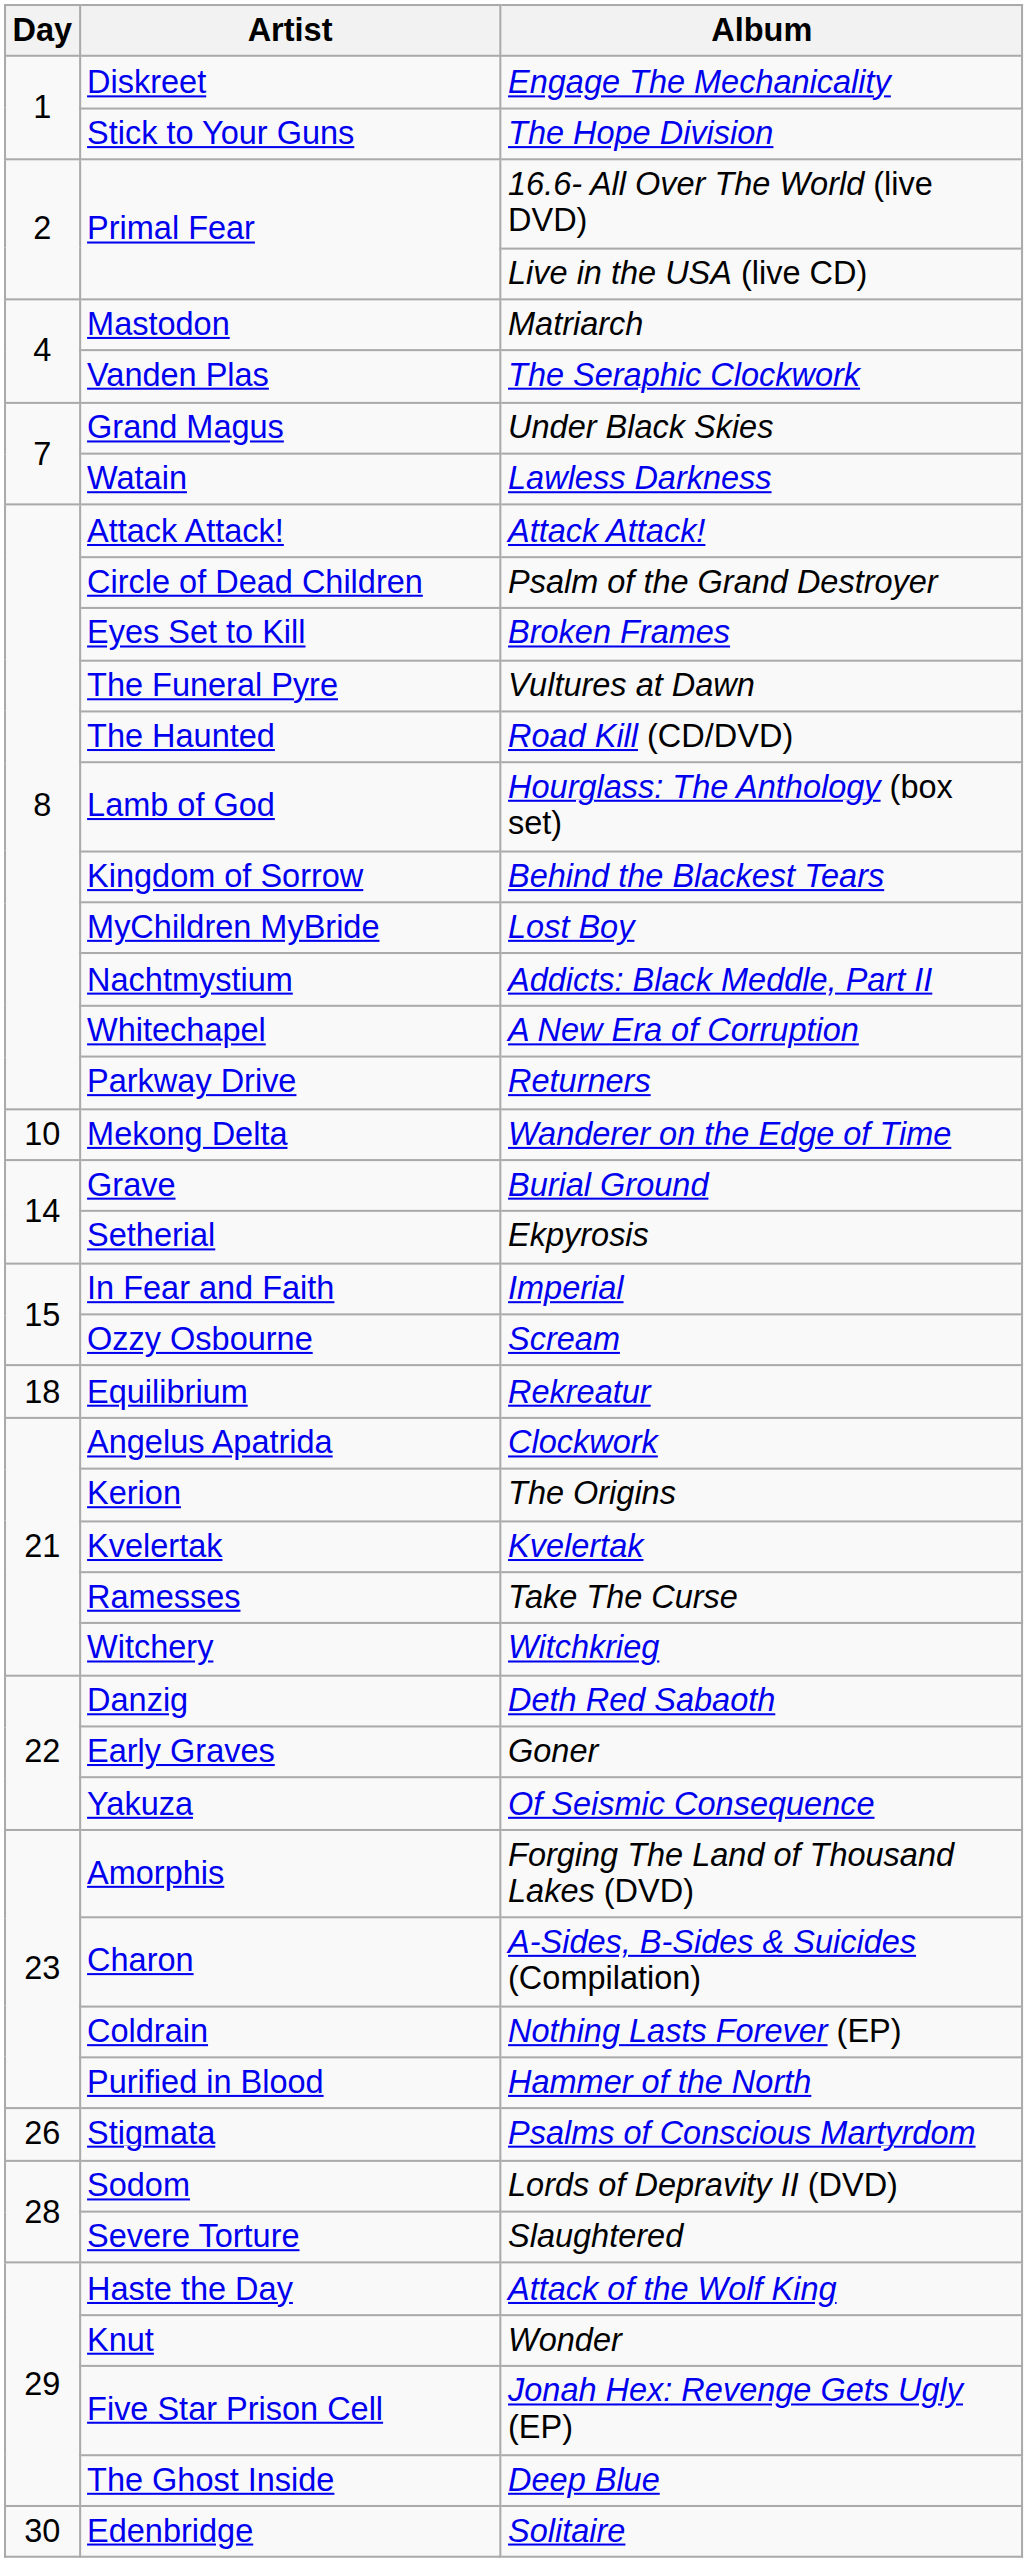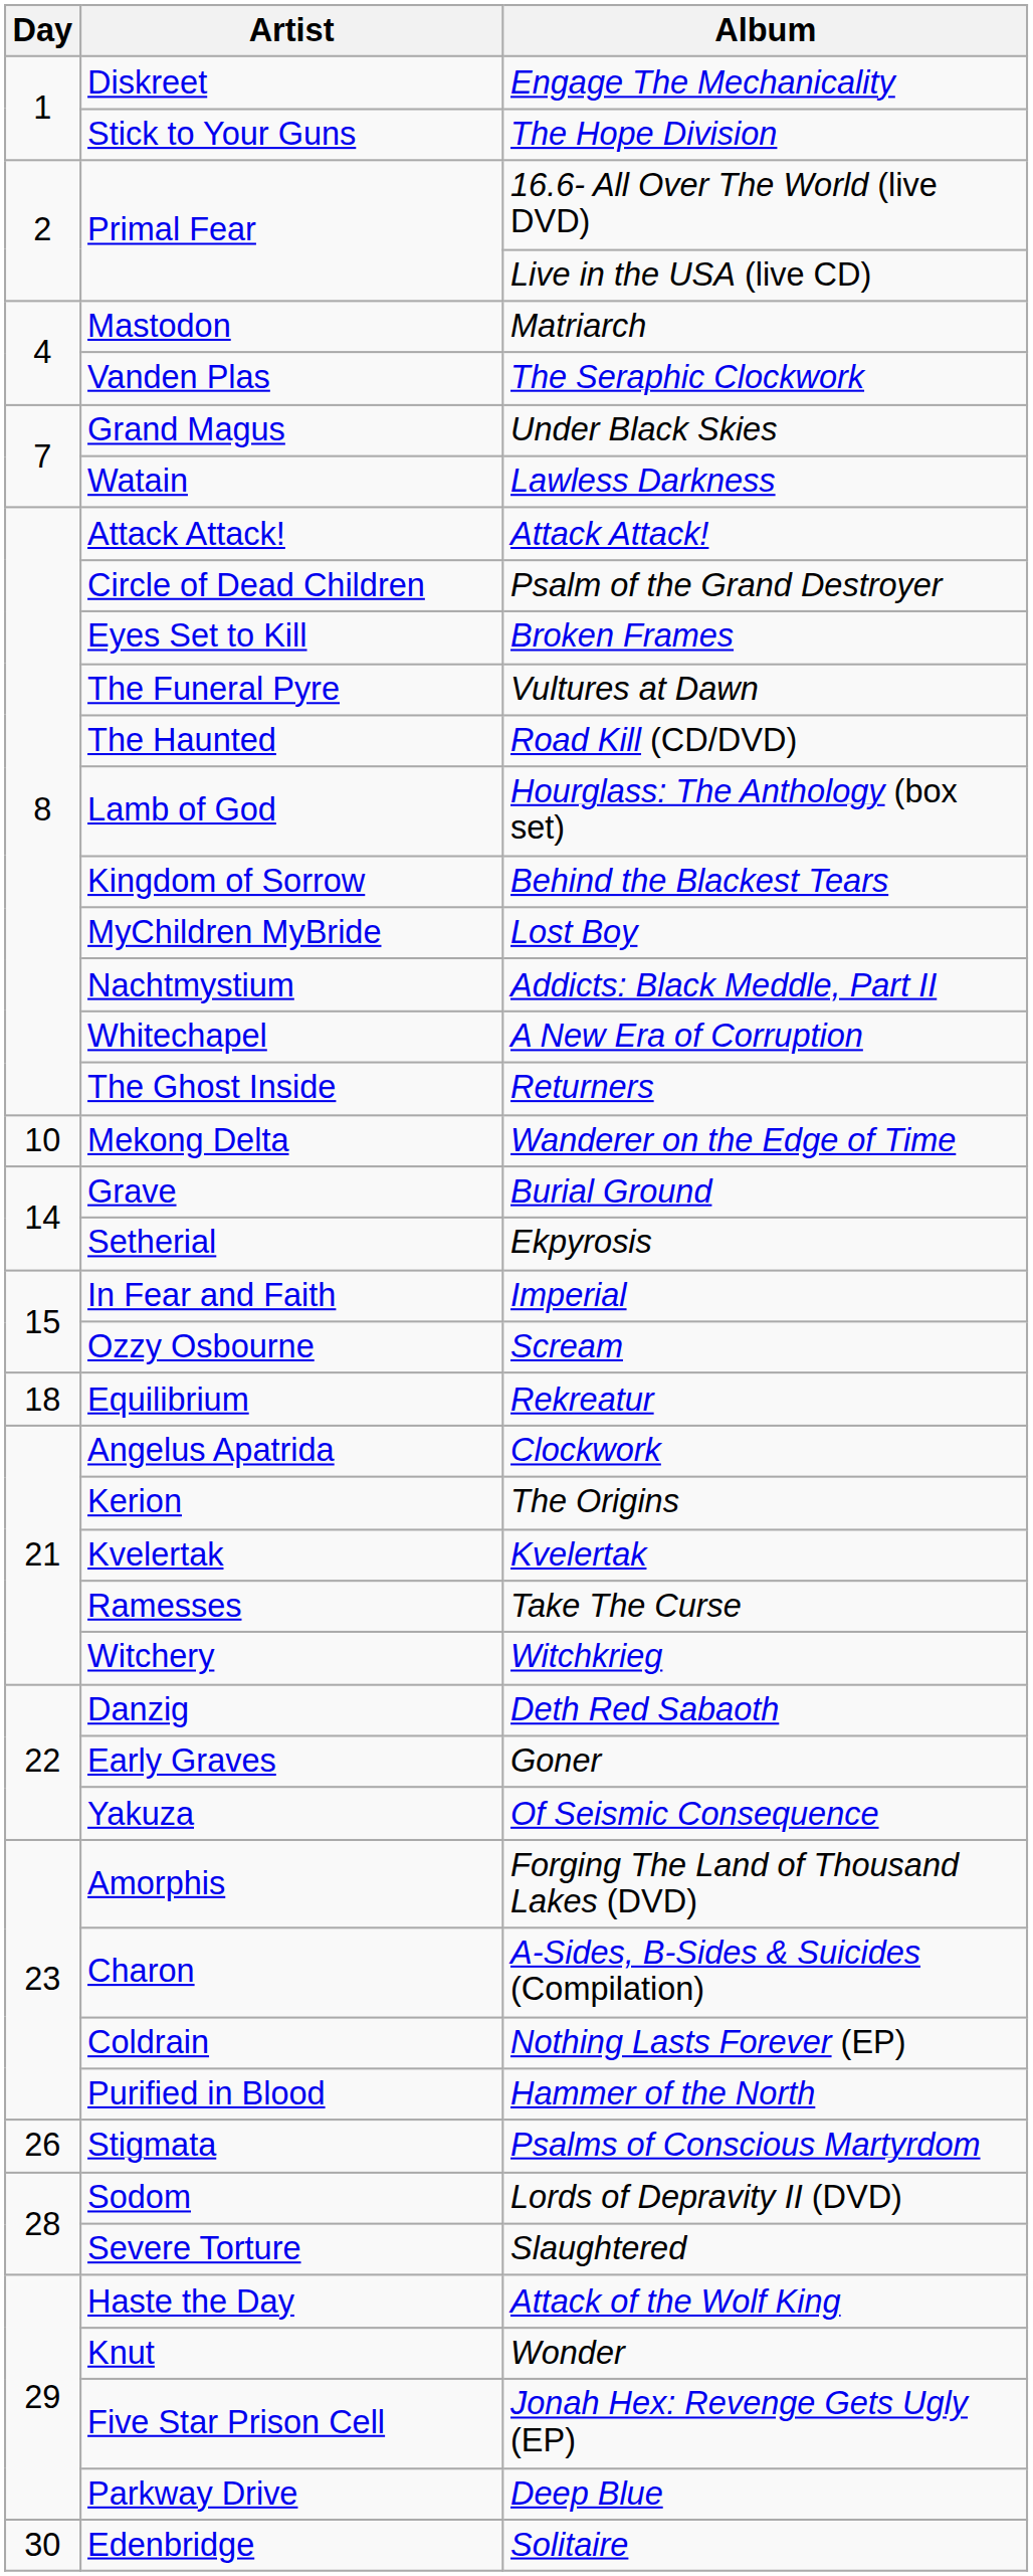Returners | Artist: Parkway Drive -> The Ghost Inside
Deep Blue | Artist: The Ghost Inside -> Parkway Drive
